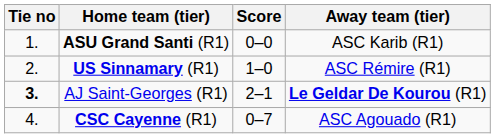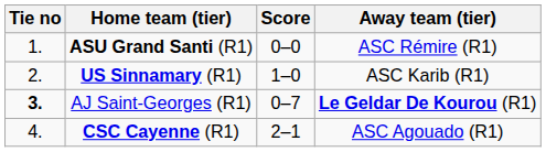ASU Grand Santi (R1) | Away team (tier): ASC Karib (R1) -> ASC Rémire (R1)
US Sinnamary (R1) | Away team (tier): ASC Rémire (R1) -> ASC Karib (R1)
AJ Saint-Georges (R1) | Score: 2–1 -> 0–7
CSC Cayenne (R1) | Score: 0–7 -> 2–1
